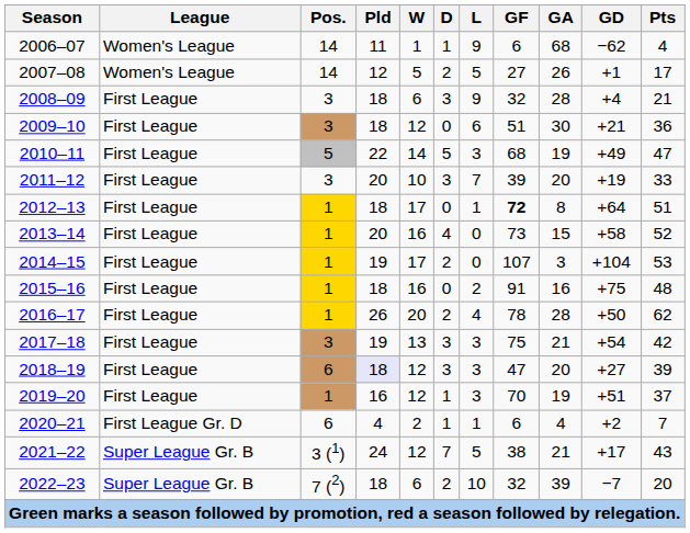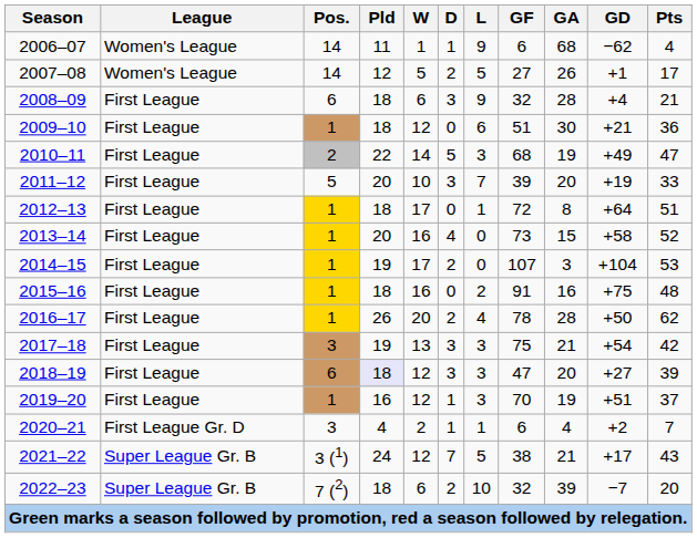2008–09 | Pos.: 3 -> 6
2009–10 | Pos.: 3 -> 1
2010–11 | Pos.: 5 -> 2
2011–12 | Pos.: 3 -> 5
2012–13 | GF: bold -> normal
2020–21 | Pos.: 6 -> 3
